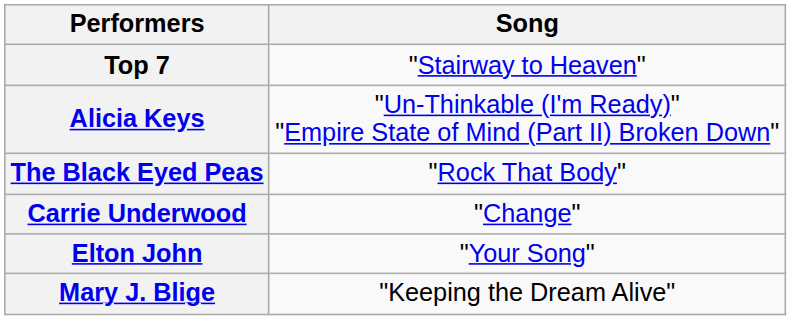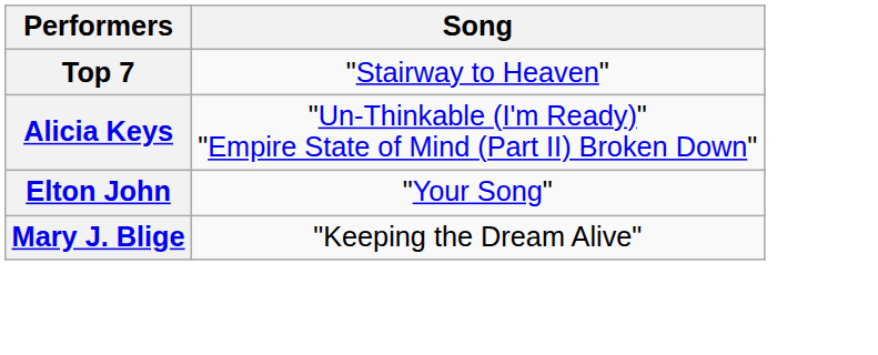- row: The Black Eyed Peas | "Rock That Body"
- row: Carrie Underwood | "Change"
